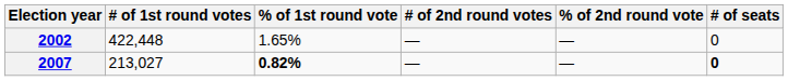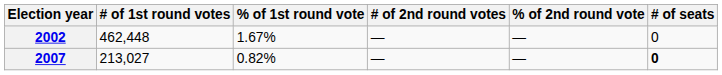2002 | # of 1st round votes: 422,448 -> 462,448
2002 | % of 1st round vote: 1.65% -> 1.67%
2007 | % of 1st round vote: bold -> normal
